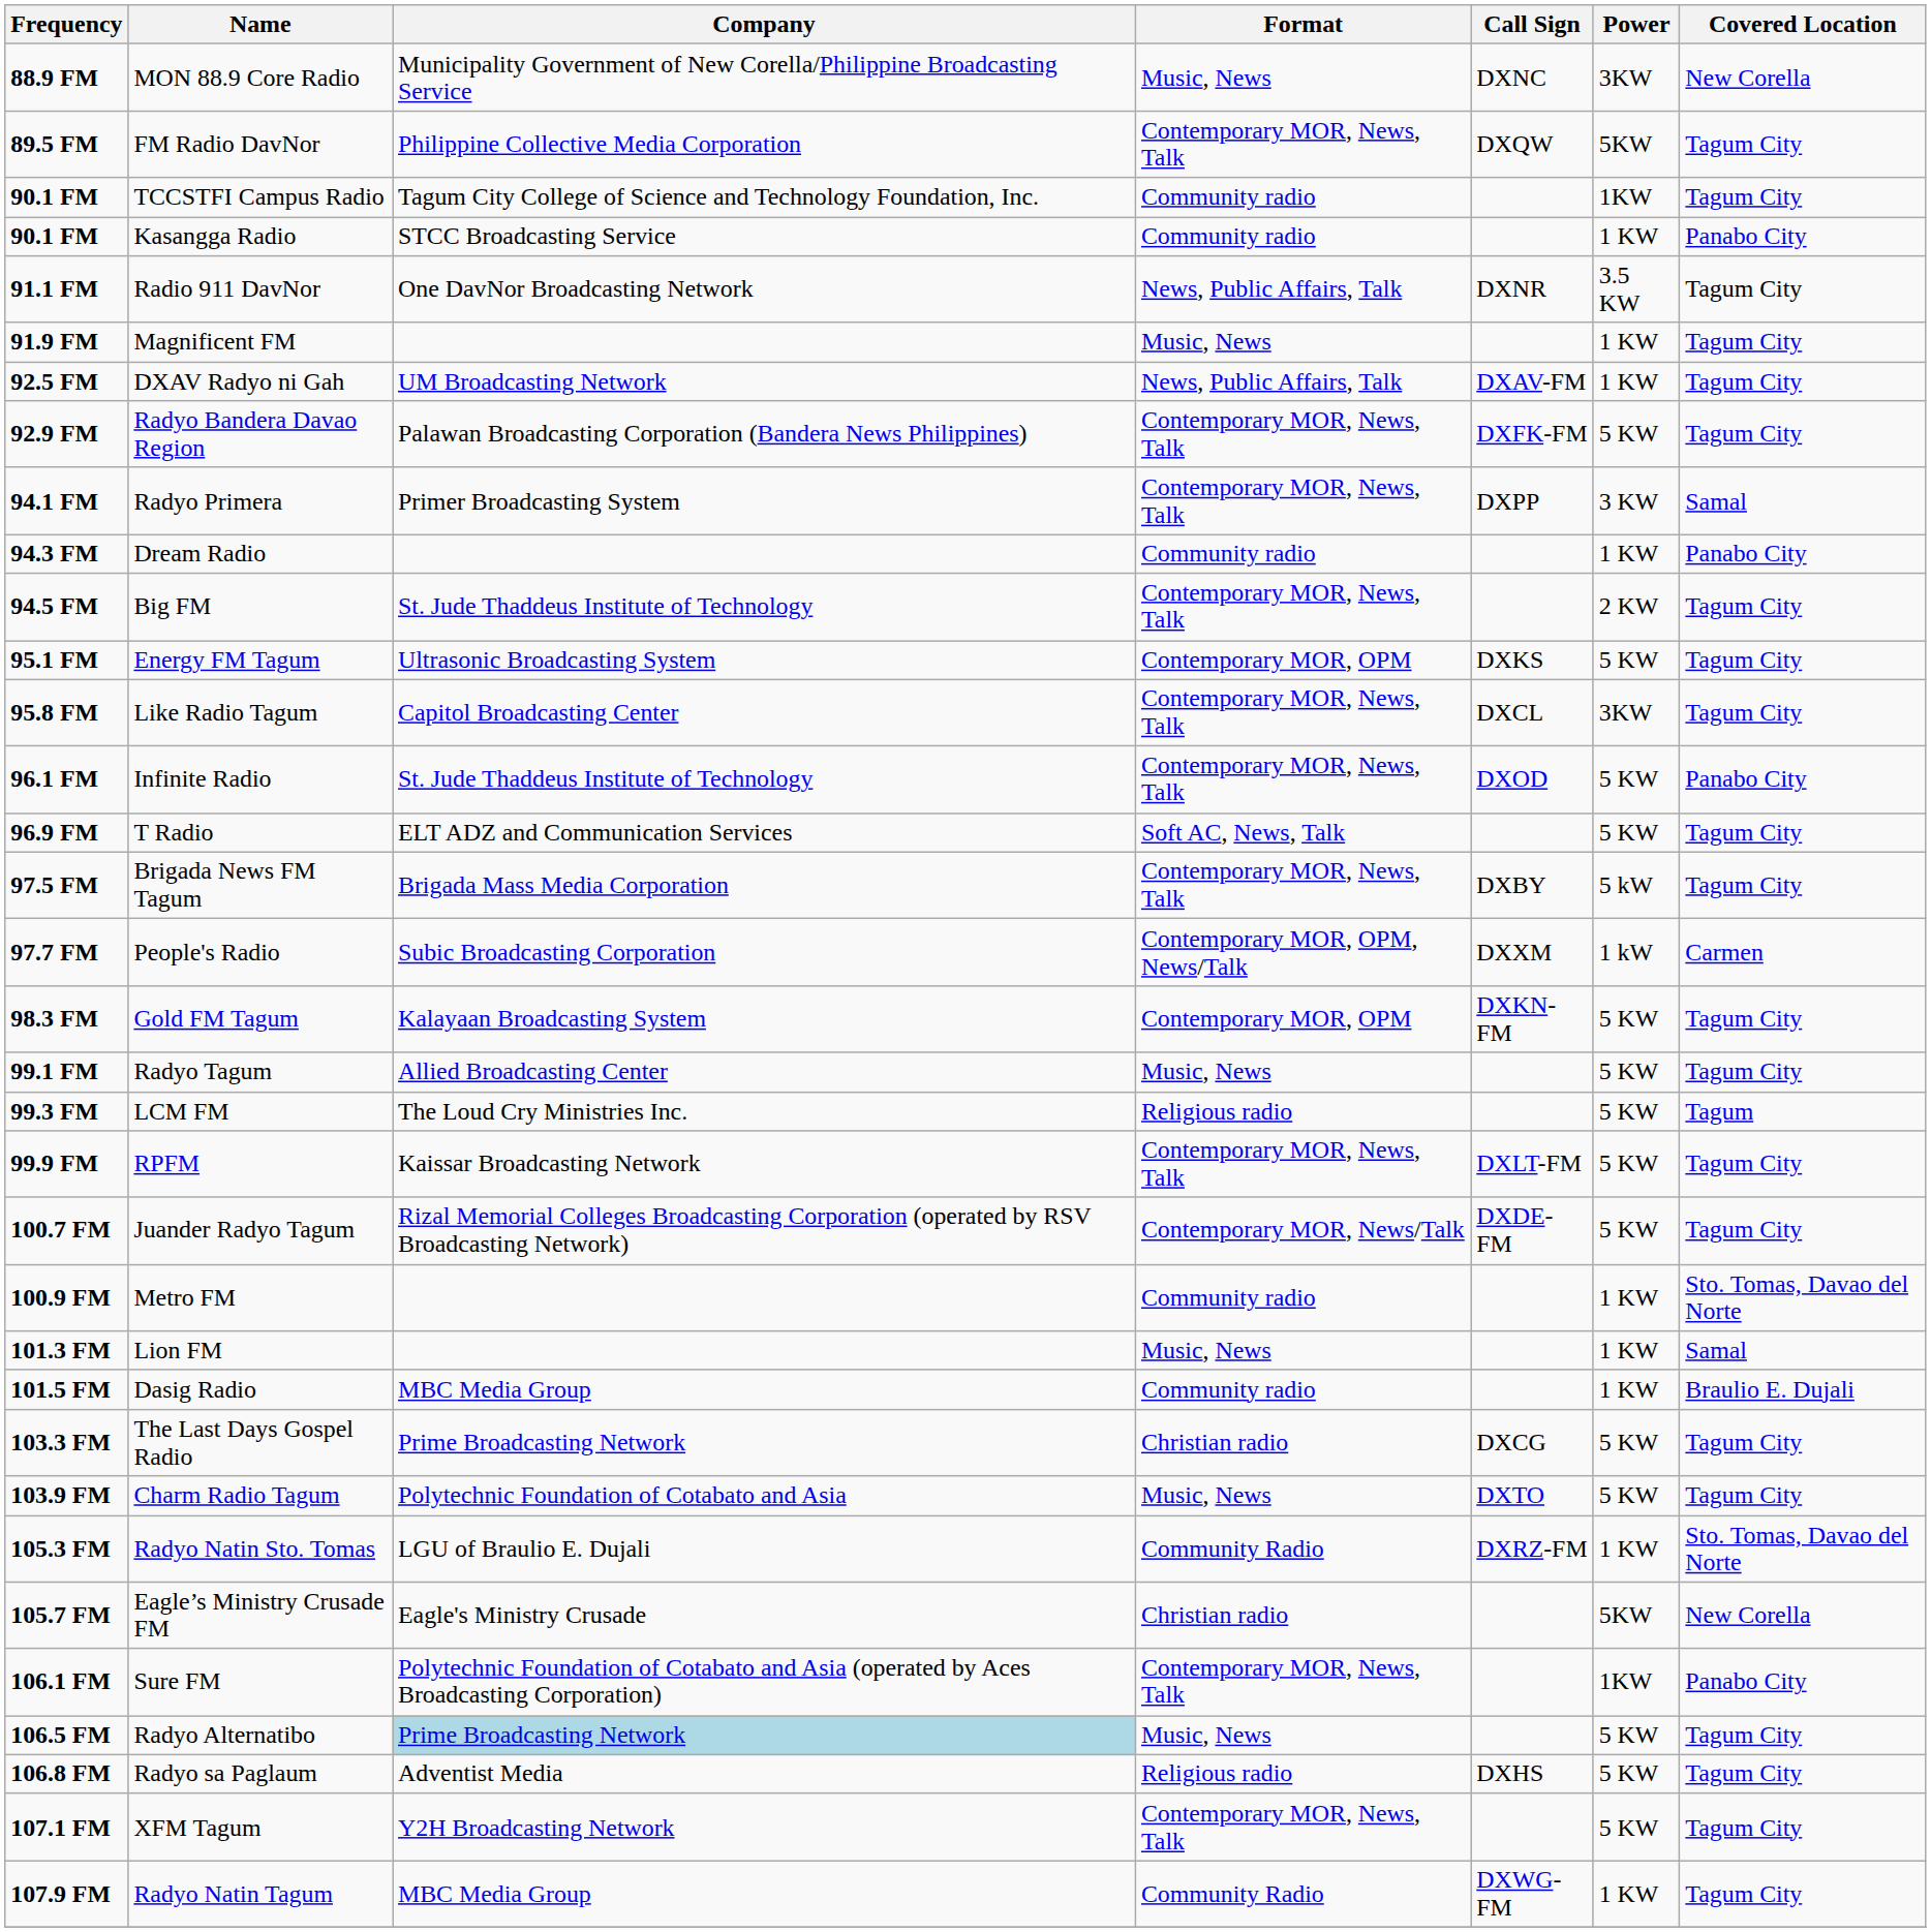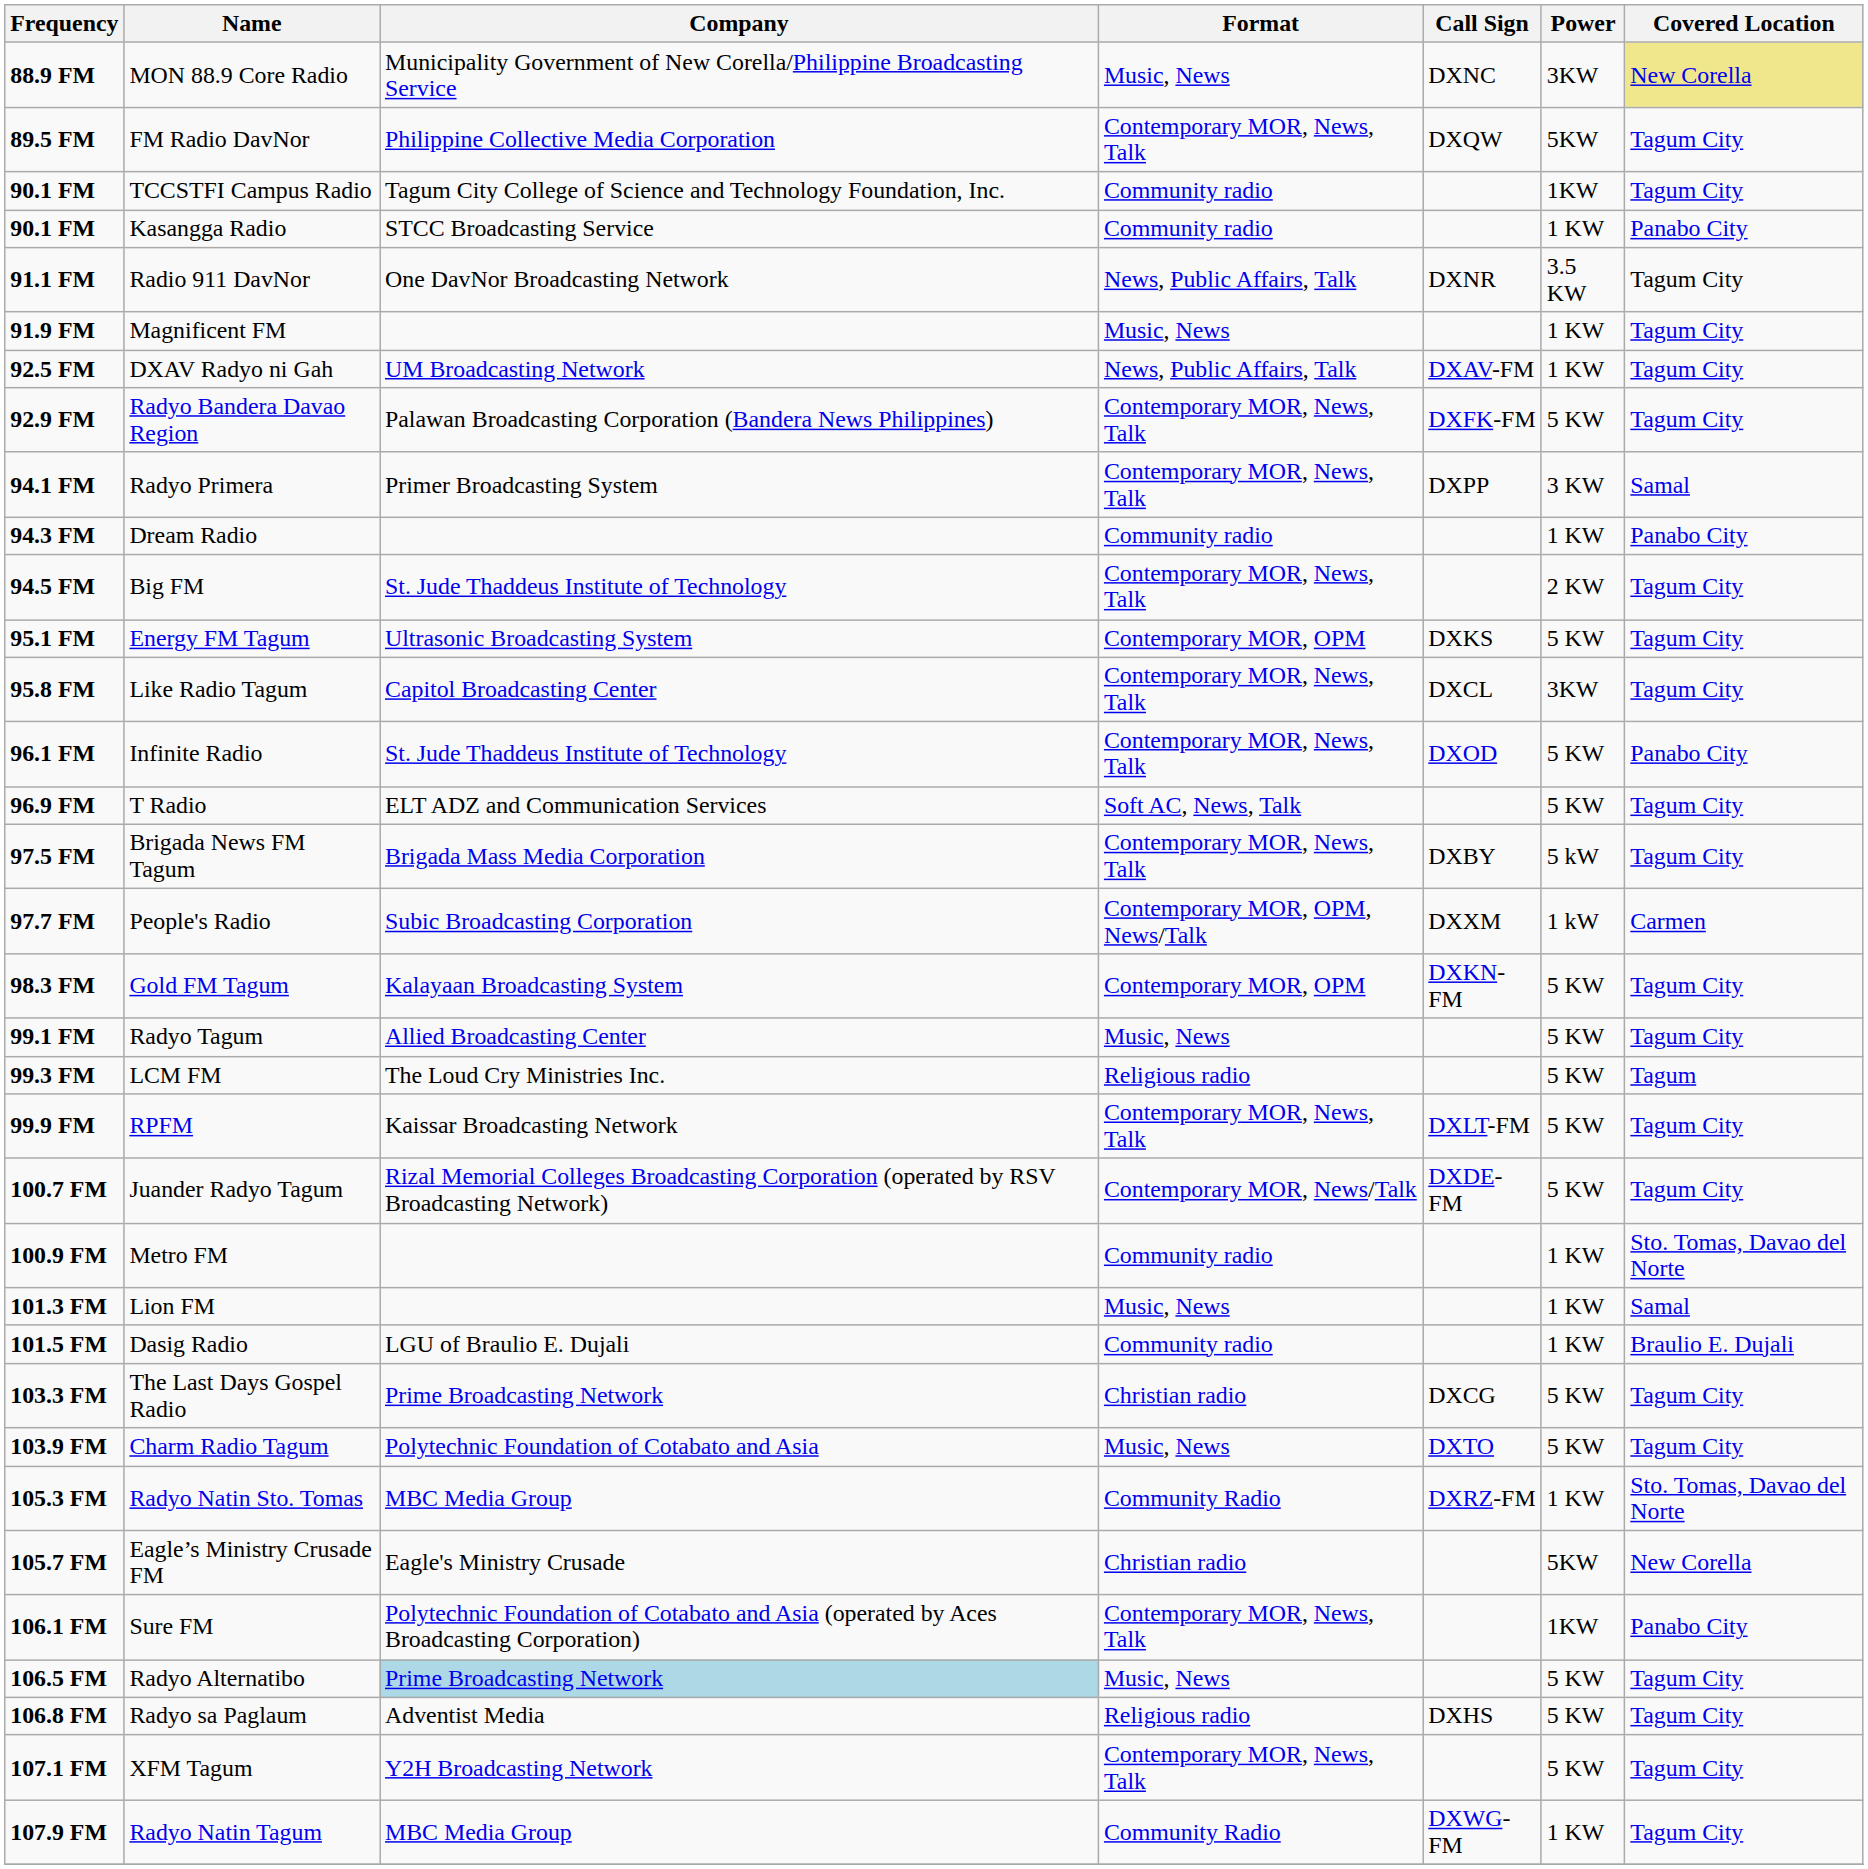MON 88.9 Core Radio | Covered Location: no background -> khaki background
Dasig Radio | Company: MBC Media Group -> LGU of Braulio E. Dujali
Radyo Natin Sto. Tomas | Company: LGU of Braulio E. Dujali -> MBC Media Group
